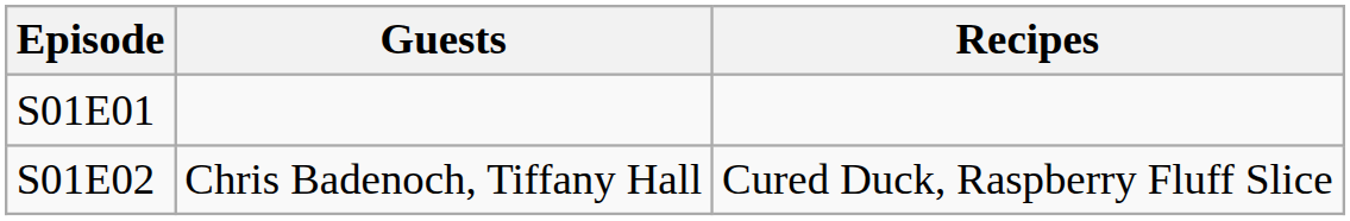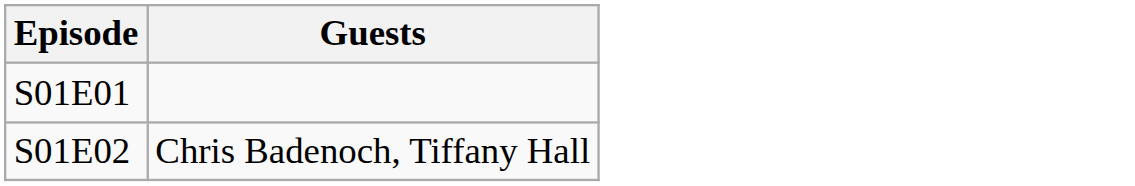- column: Recipes | Cured Duck, Raspberry Fluff Slice
